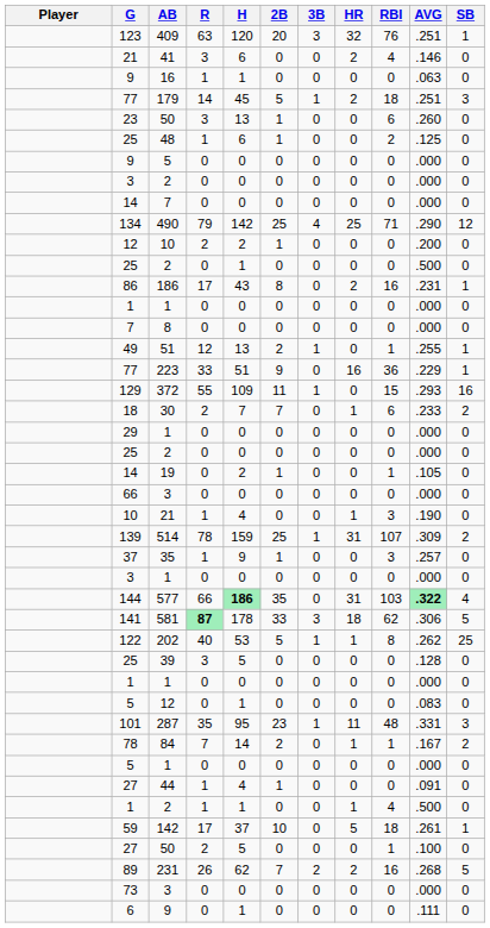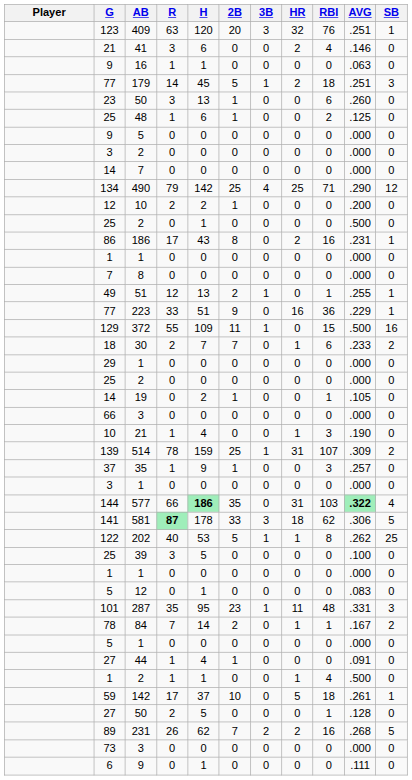372 | AVG: .293 -> .500
39 | AVG: .128 -> .100
27 / 50 | AVG: .100 -> .128
